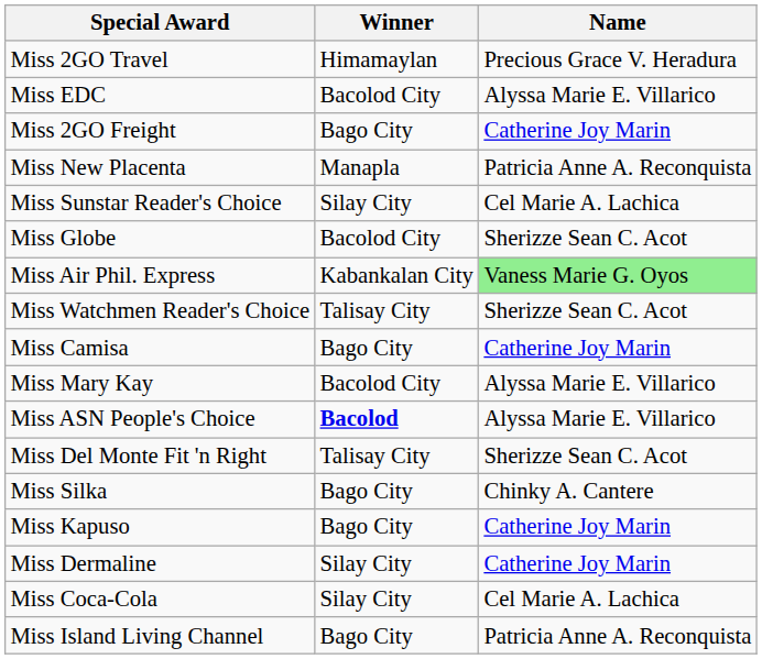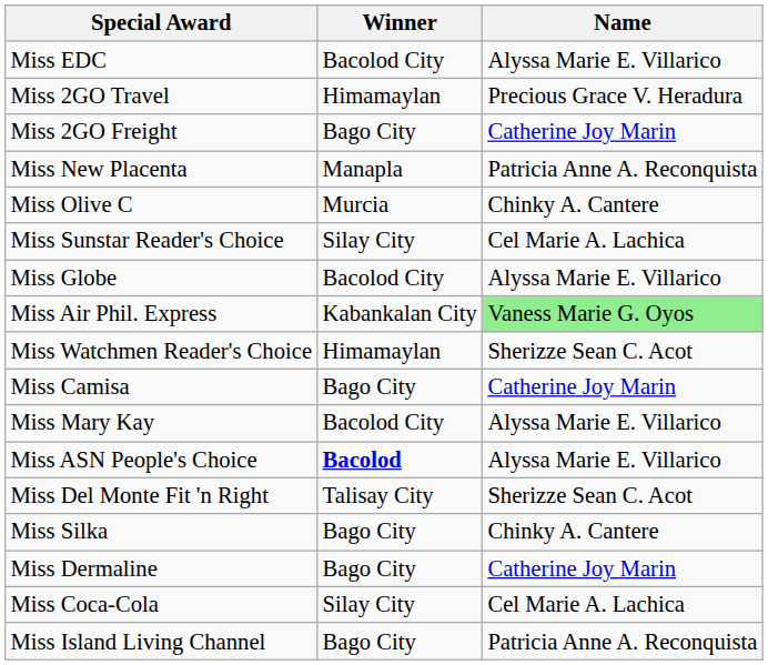rows swapped: Miss EDC <-> Miss 2GO Travel
+ row: Miss Olive C | Murcia | Chinky A. Cantere
Miss Globe | Name: Sherizze Sean C. Acot -> Alyssa Marie E. Villarico
Miss Watchmen Reader's Choice | Winner: Talisay City -> Himamaylan
- row: Miss Kapuso | Bago City | Catherine Joy Marin
Miss Dermaline | Winner: Silay City -> Bago City
